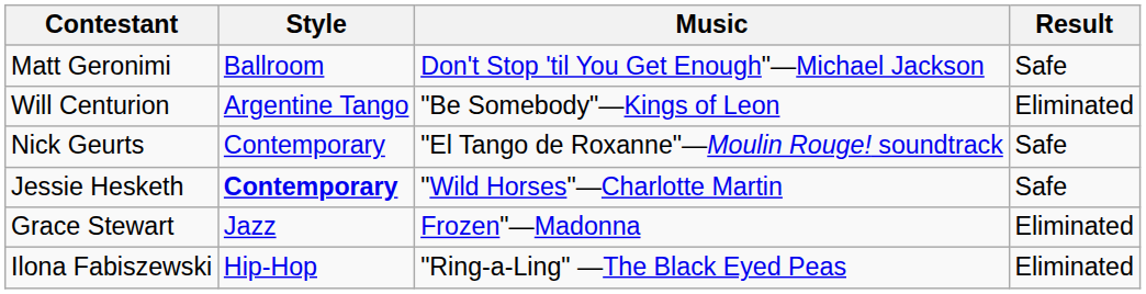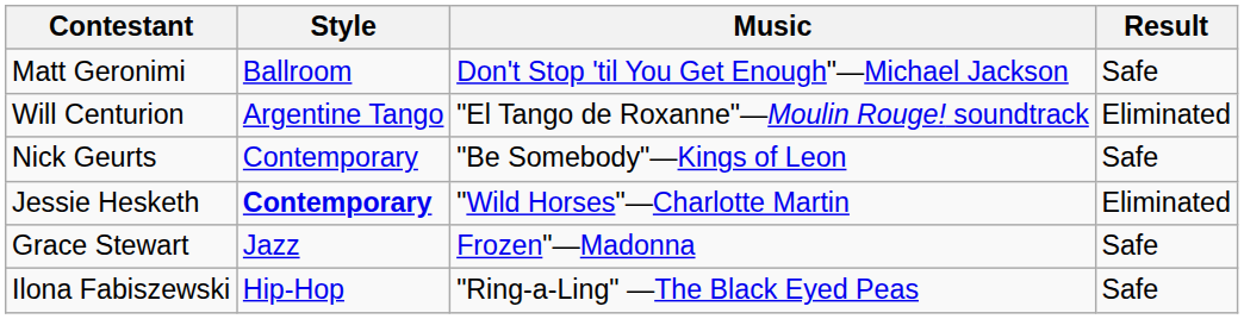Will Centurion | Music: "Be Somebody"—Kings of Leon -> "El Tango de Roxanne"—Moulin Rouge! soundtrack
Nick Geurts | Music: "El Tango de Roxanne"—Moulin Rouge! soundtrack -> "Be Somebody"—Kings of Leon
Jessie Hesketh | Result: Safe -> Eliminated
Grace Stewart | Result: Eliminated -> Safe
Ilona Fabiszewski | Result: Eliminated -> Safe
